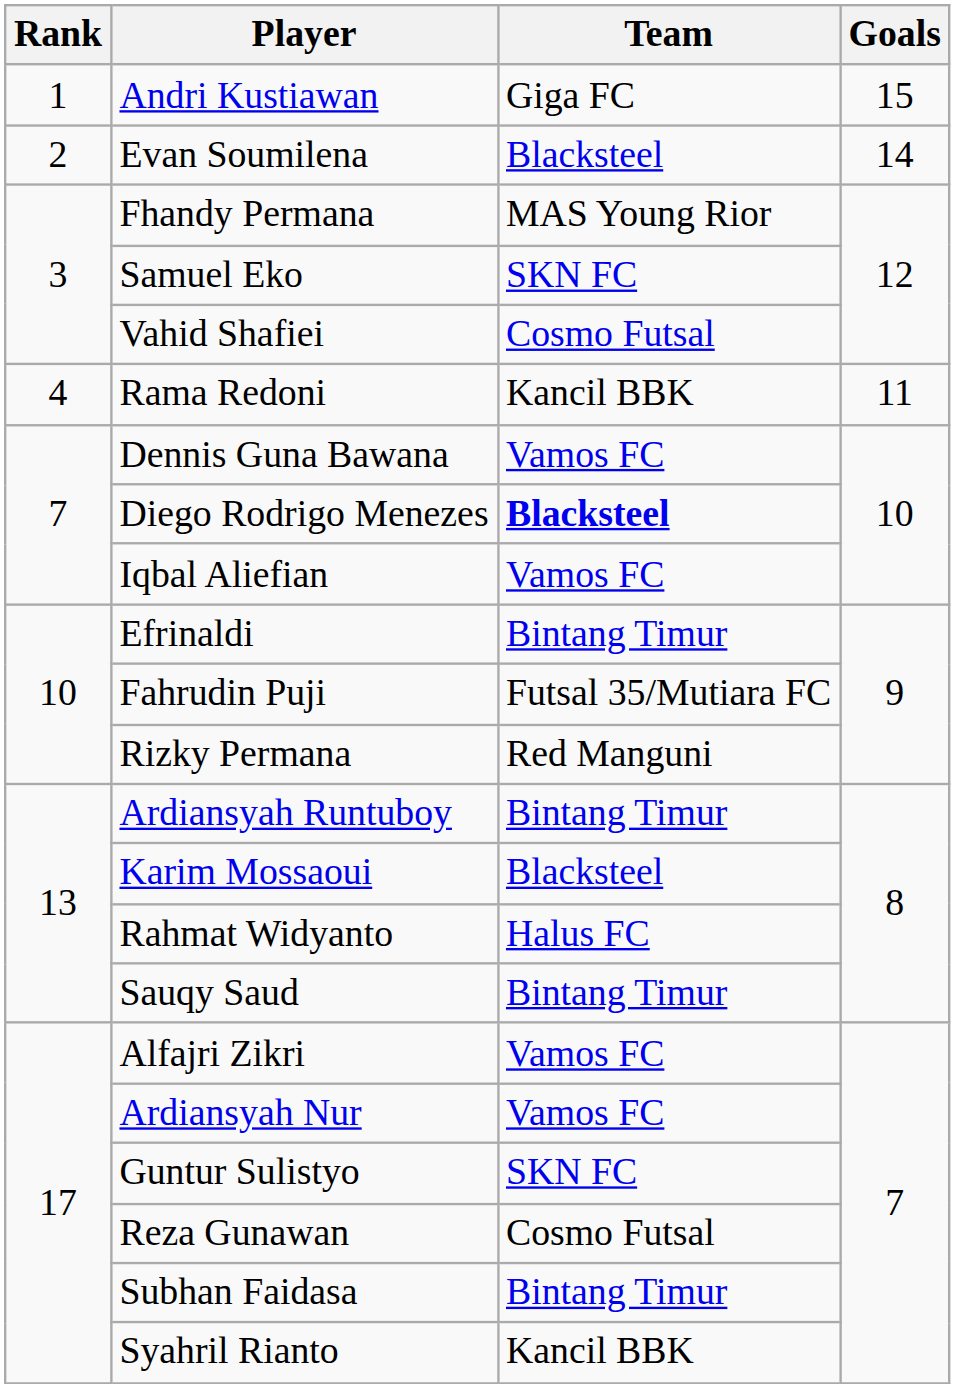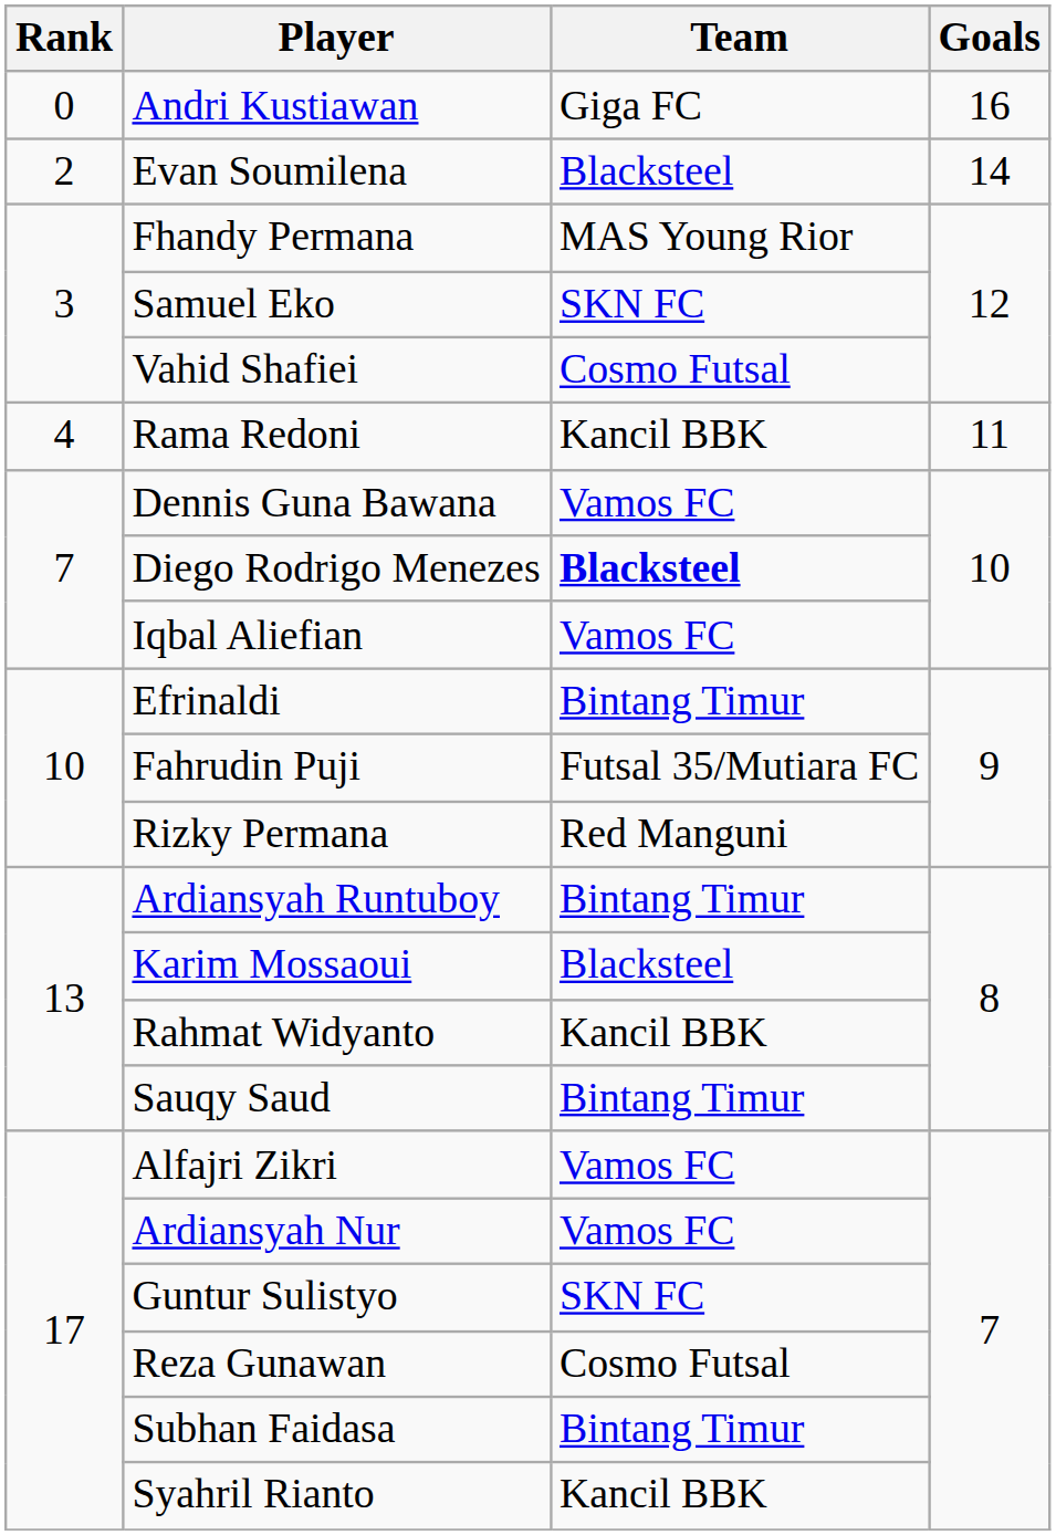Andri Kustiawan | Rank: 1 -> 0
Andri Kustiawan | Goals: 15 -> 16
Rahmat Widyanto | Team: Halus FC -> Kancil BBK
